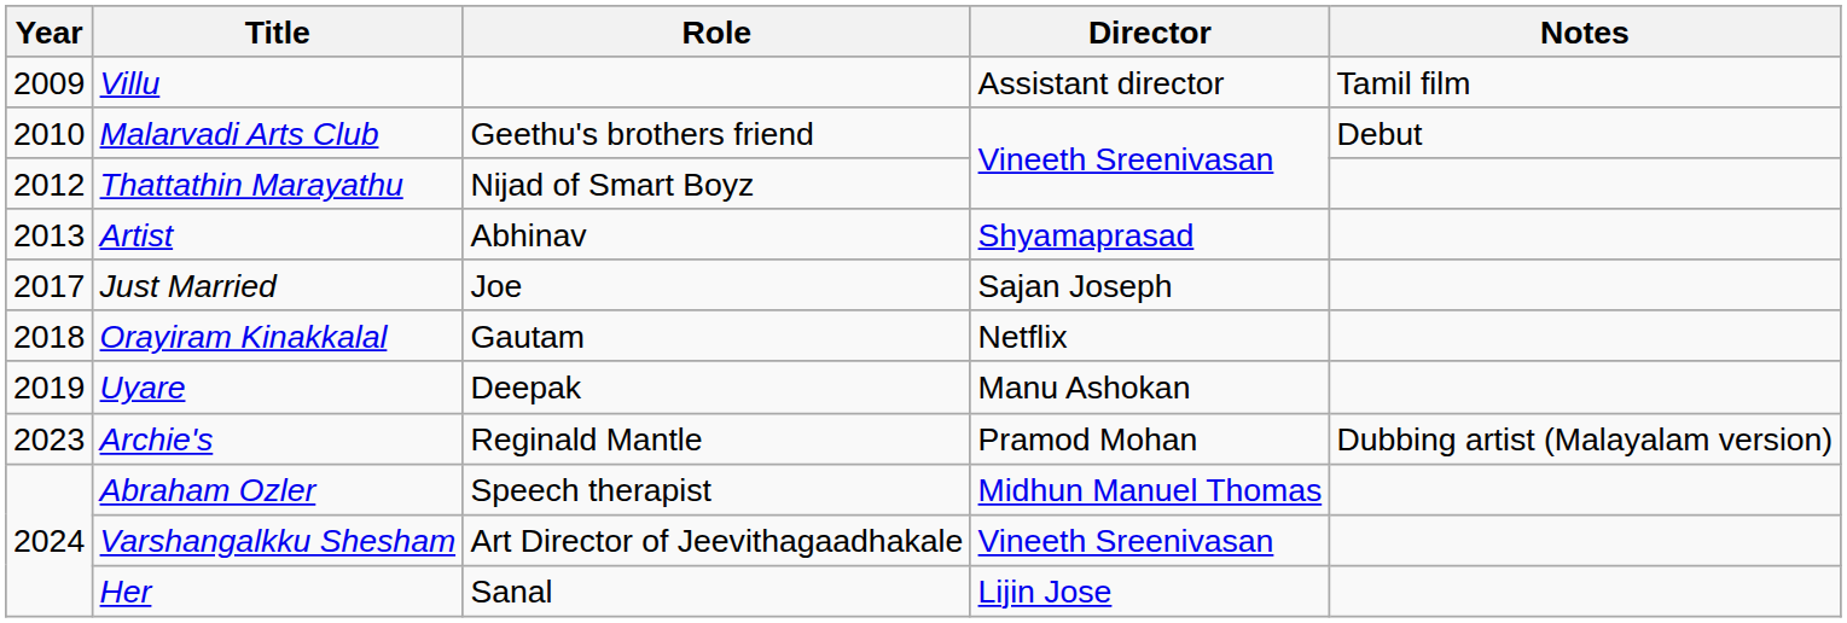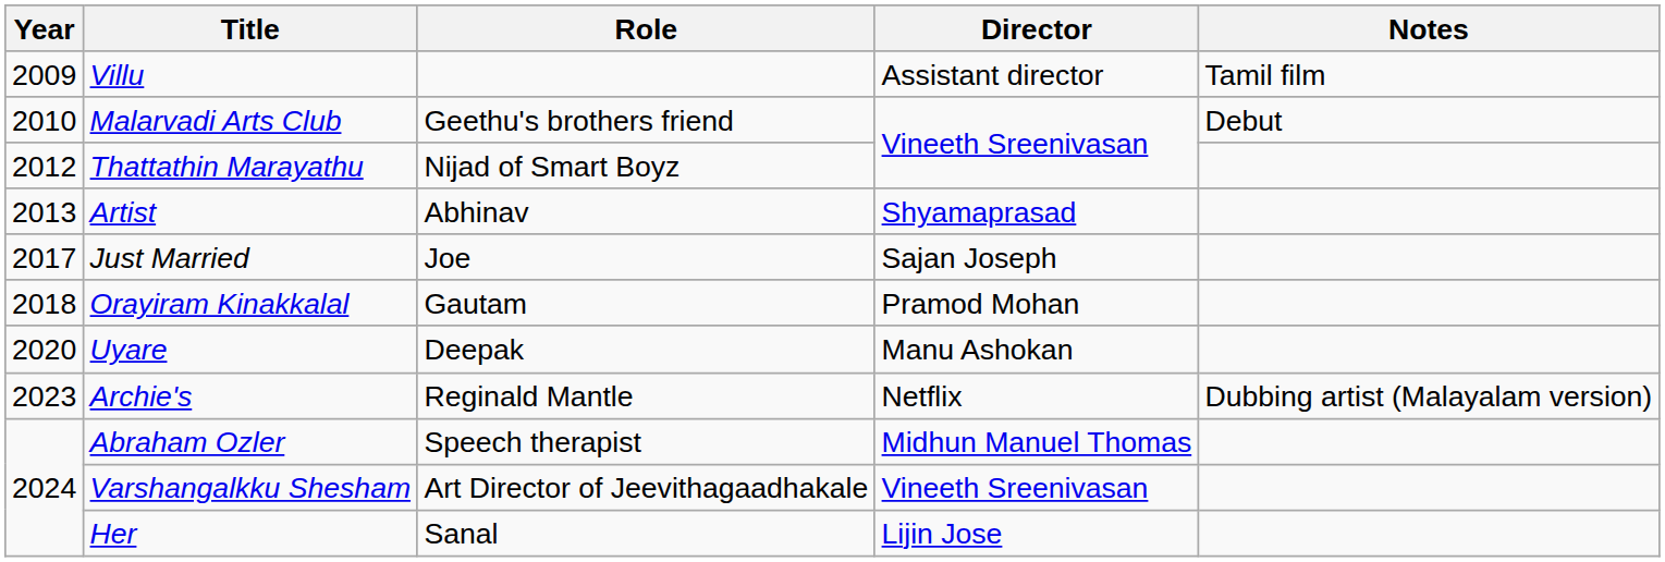Orayiram Kinakkalal | Director: Netflix -> Pramod Mohan
Uyare | Year: 2019 -> 2020
Archie's | Director: Pramod Mohan -> Netflix
